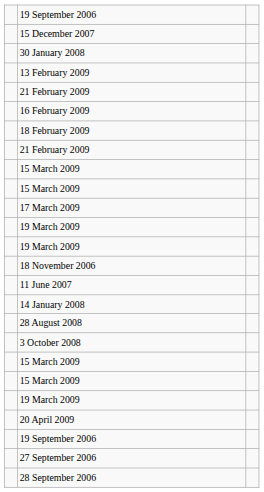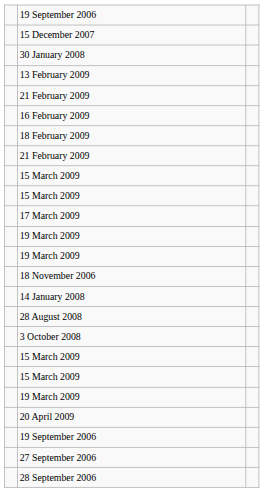- row: 11 June 2007
